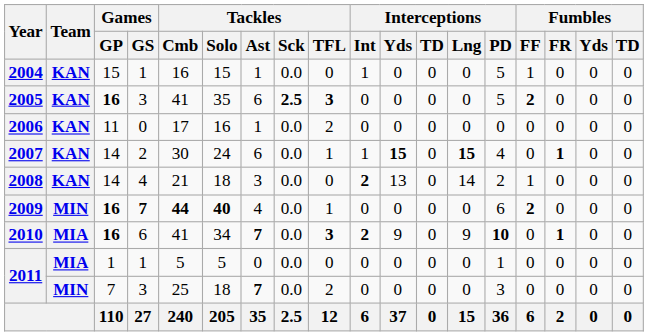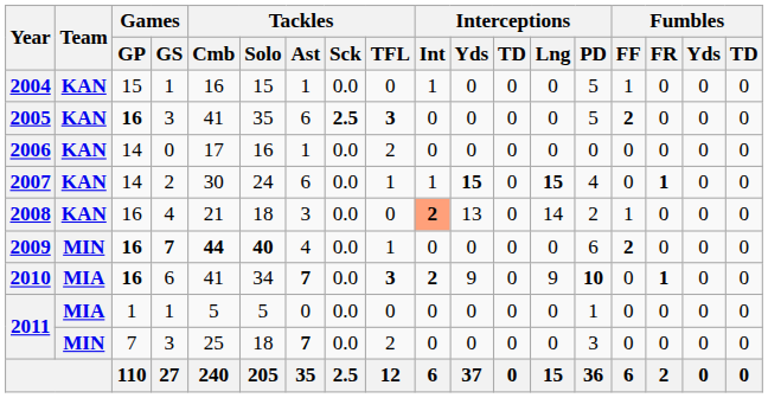2006 | Games / GP: 11 -> 14
2008 | Games / GP: 14 -> 16
2008 | Interceptions / Int: no background -> lightsalmon background
